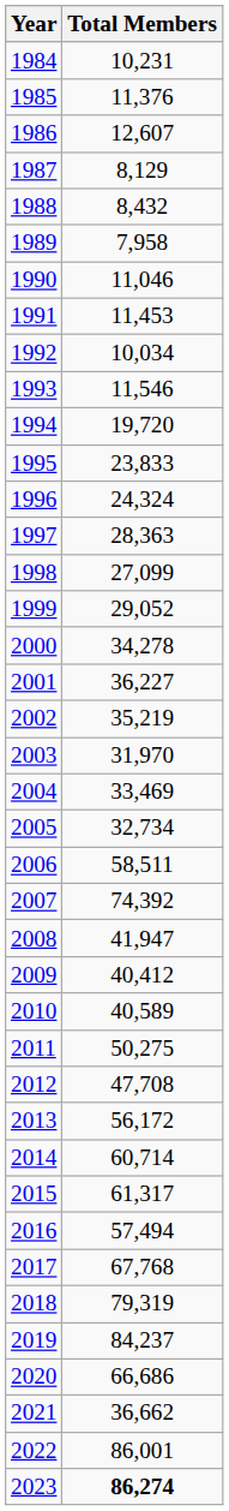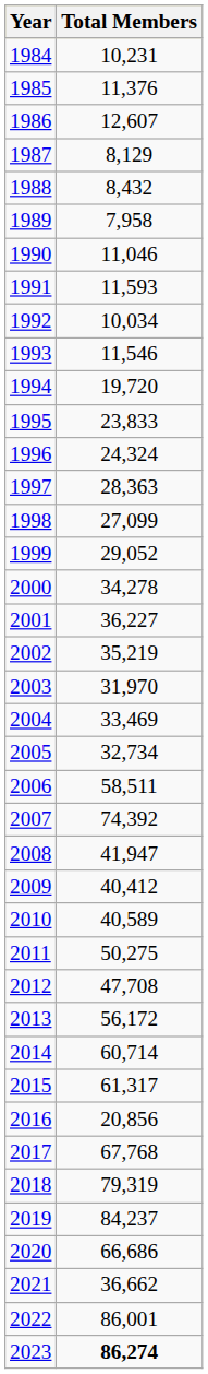1991 | Total Members: 11,453 -> 11,593
2016 | Total Members: 57,494 -> 20,856
